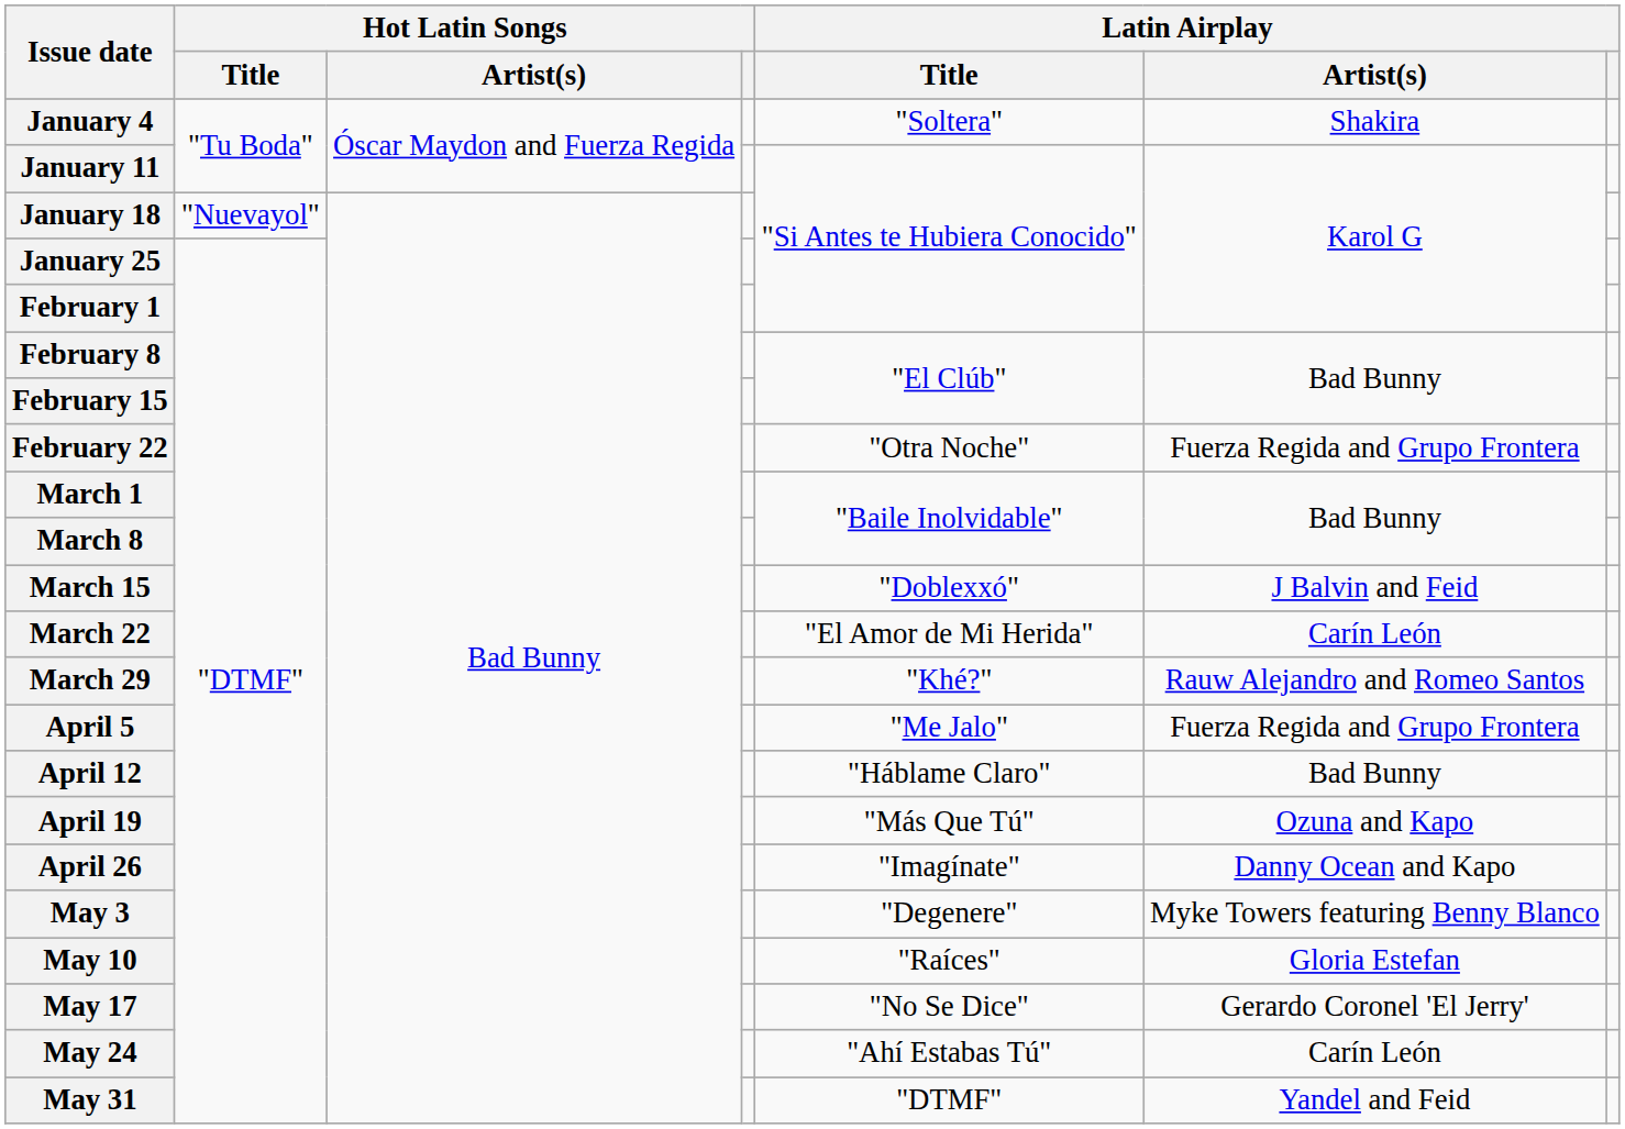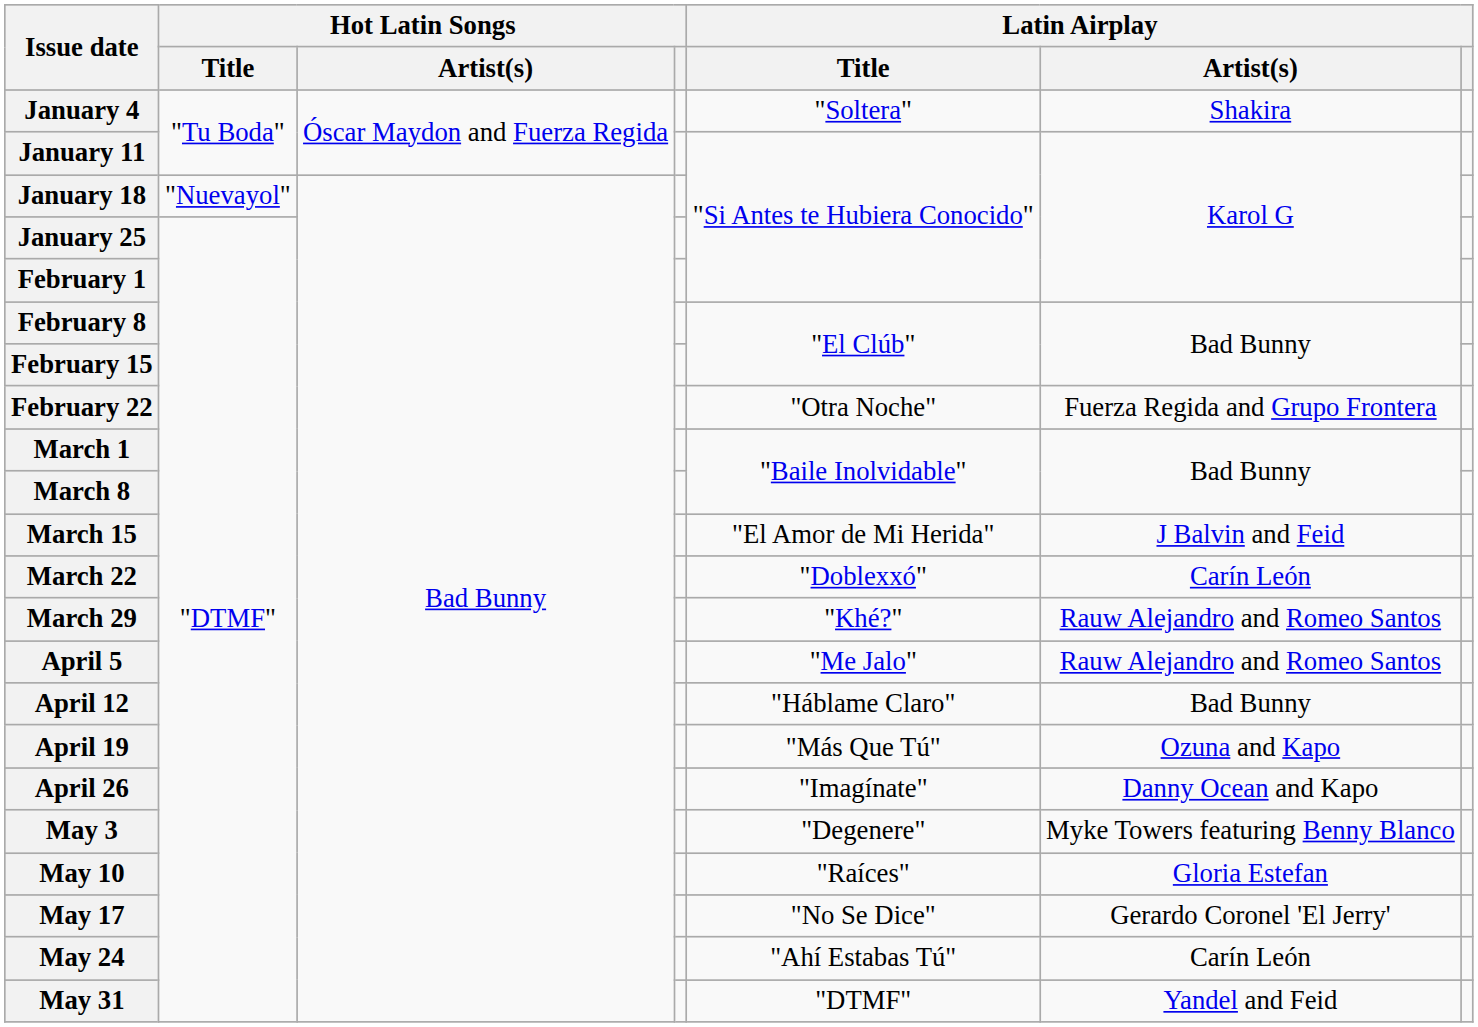March 15 | Latin Airplay / Title: "Doblexxó" -> "El Amor de Mi Herida"
March 22 | Latin Airplay / Title: "El Amor de Mi Herida" -> "Doblexxó"
April 5 | Latin Airplay / Artist(s): Fuerza Regida and Grupo Frontera -> Rauw Alejandro and Romeo Santos
